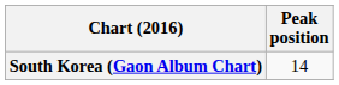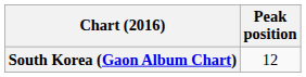South Korea (Gaon Album Chart) | Peak position: 14 -> 12
